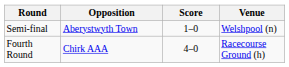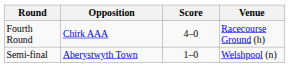rows swapped: Fourth Round <-> Semi-final
